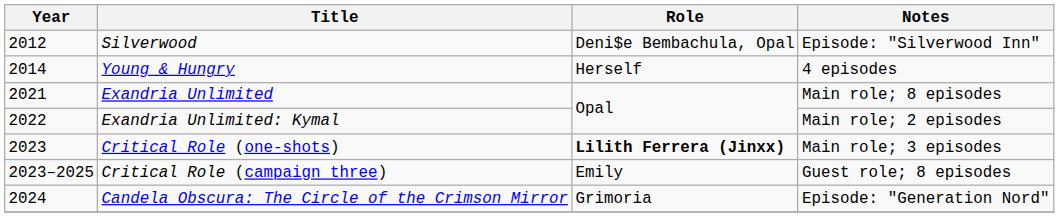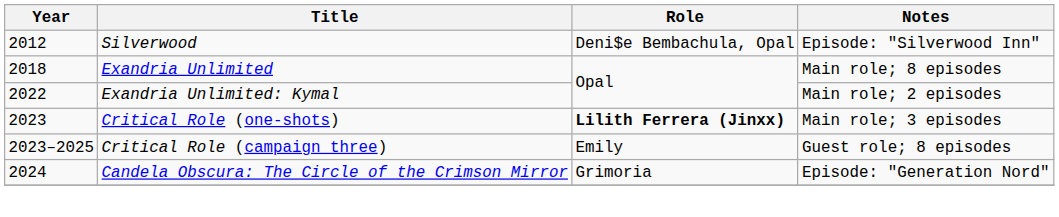- row: 2014 | Young & Hungry | Herself | 4 episodes
Exandria Unlimited | Year: 2021 -> 2018
